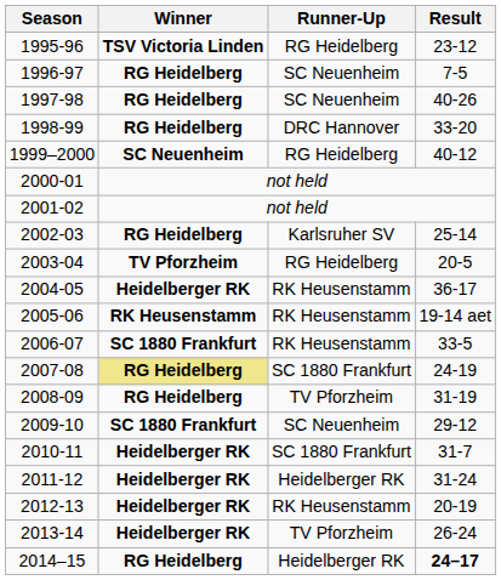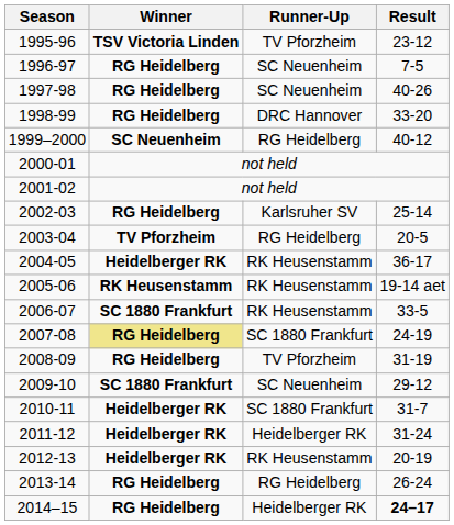1995-96 | Runner-Up: RG Heidelberg -> TV Pforzheim
2013-14 | Winner: Heidelberger RK -> RG Heidelberg
2013-14 | Runner-Up: TV Pforzheim -> RG Heidelberg
